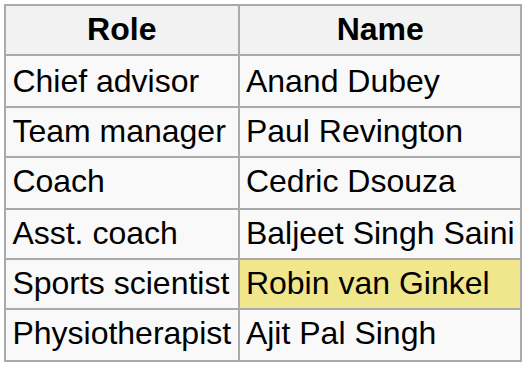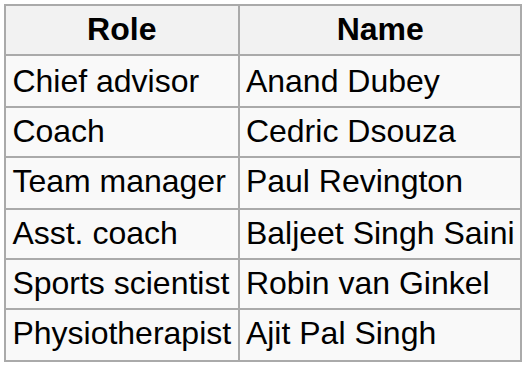rows swapped: Coach <-> Team manager
Sports scientist | Name: khaki background -> no background
